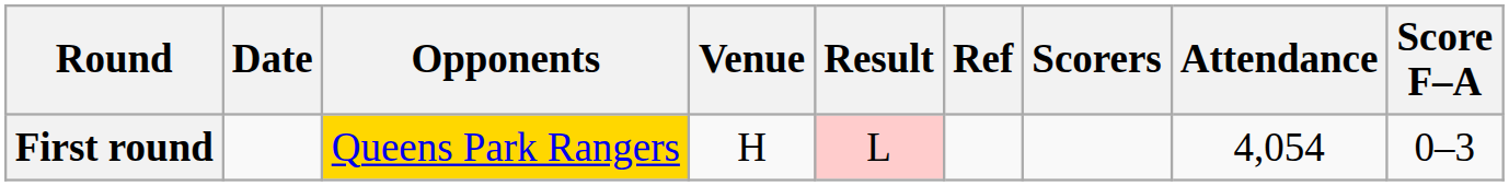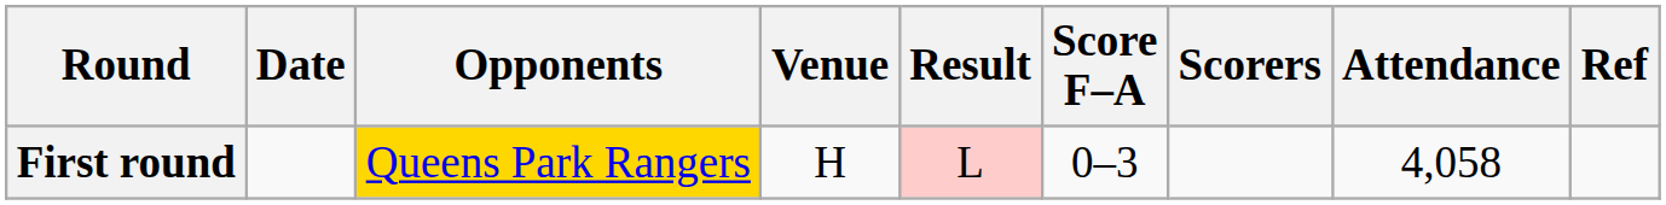columns swapped: Score F–A <-> Ref
First round | Attendance: 4,054 -> 4,058
